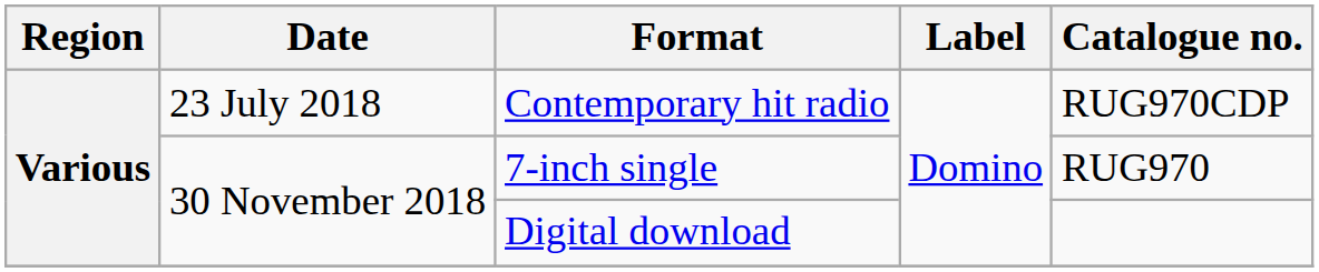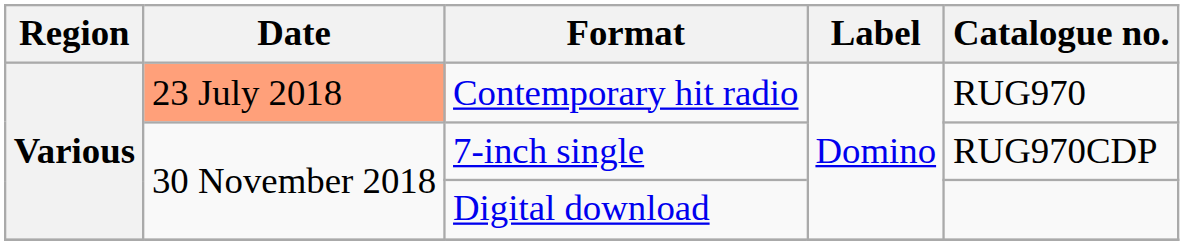Contemporary hit radio | Date: no background -> lightsalmon background
Contemporary hit radio | Catalogue no.: RUG970CDP -> RUG970
7-inch single | Catalogue no.: RUG970 -> RUG970CDP
